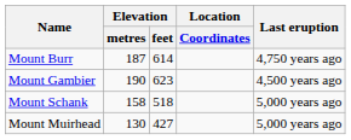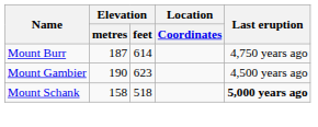Mount Schank | Last eruption: normal -> bold
- row: Mount Muirhead | 130 | 427 | 5,000 years ago
